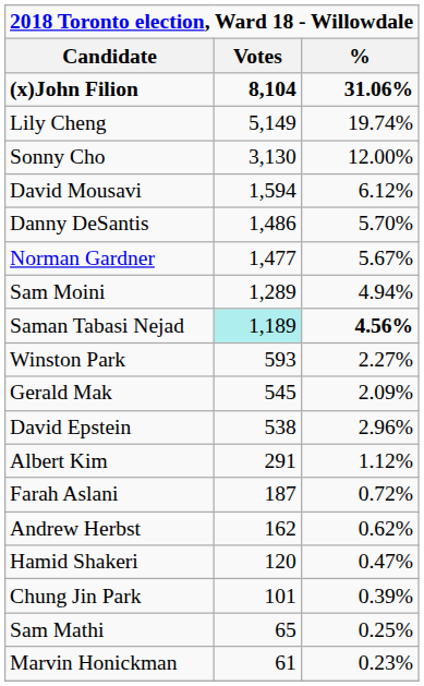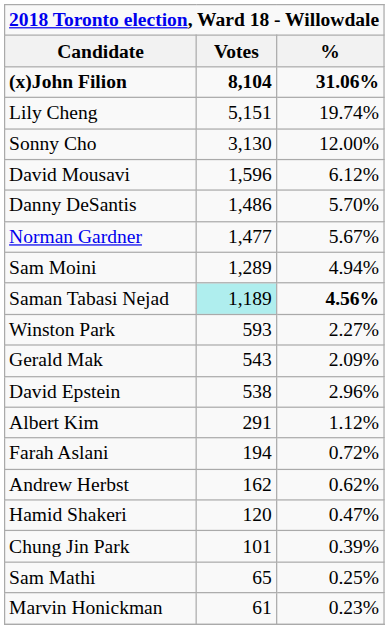Lily Cheng | Votes: 5,149 -> 5,151
David Mousavi | Votes: 1,594 -> 1,596
Gerald Mak | Votes: 545 -> 543
Farah Aslani | Votes: 187 -> 194
